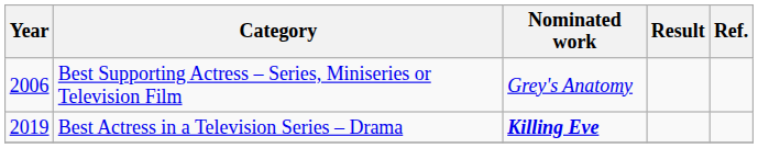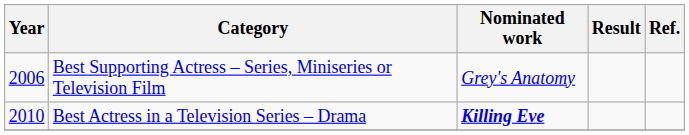Best Actress in a Television Series – Drama | Year: 2019 -> 2010
